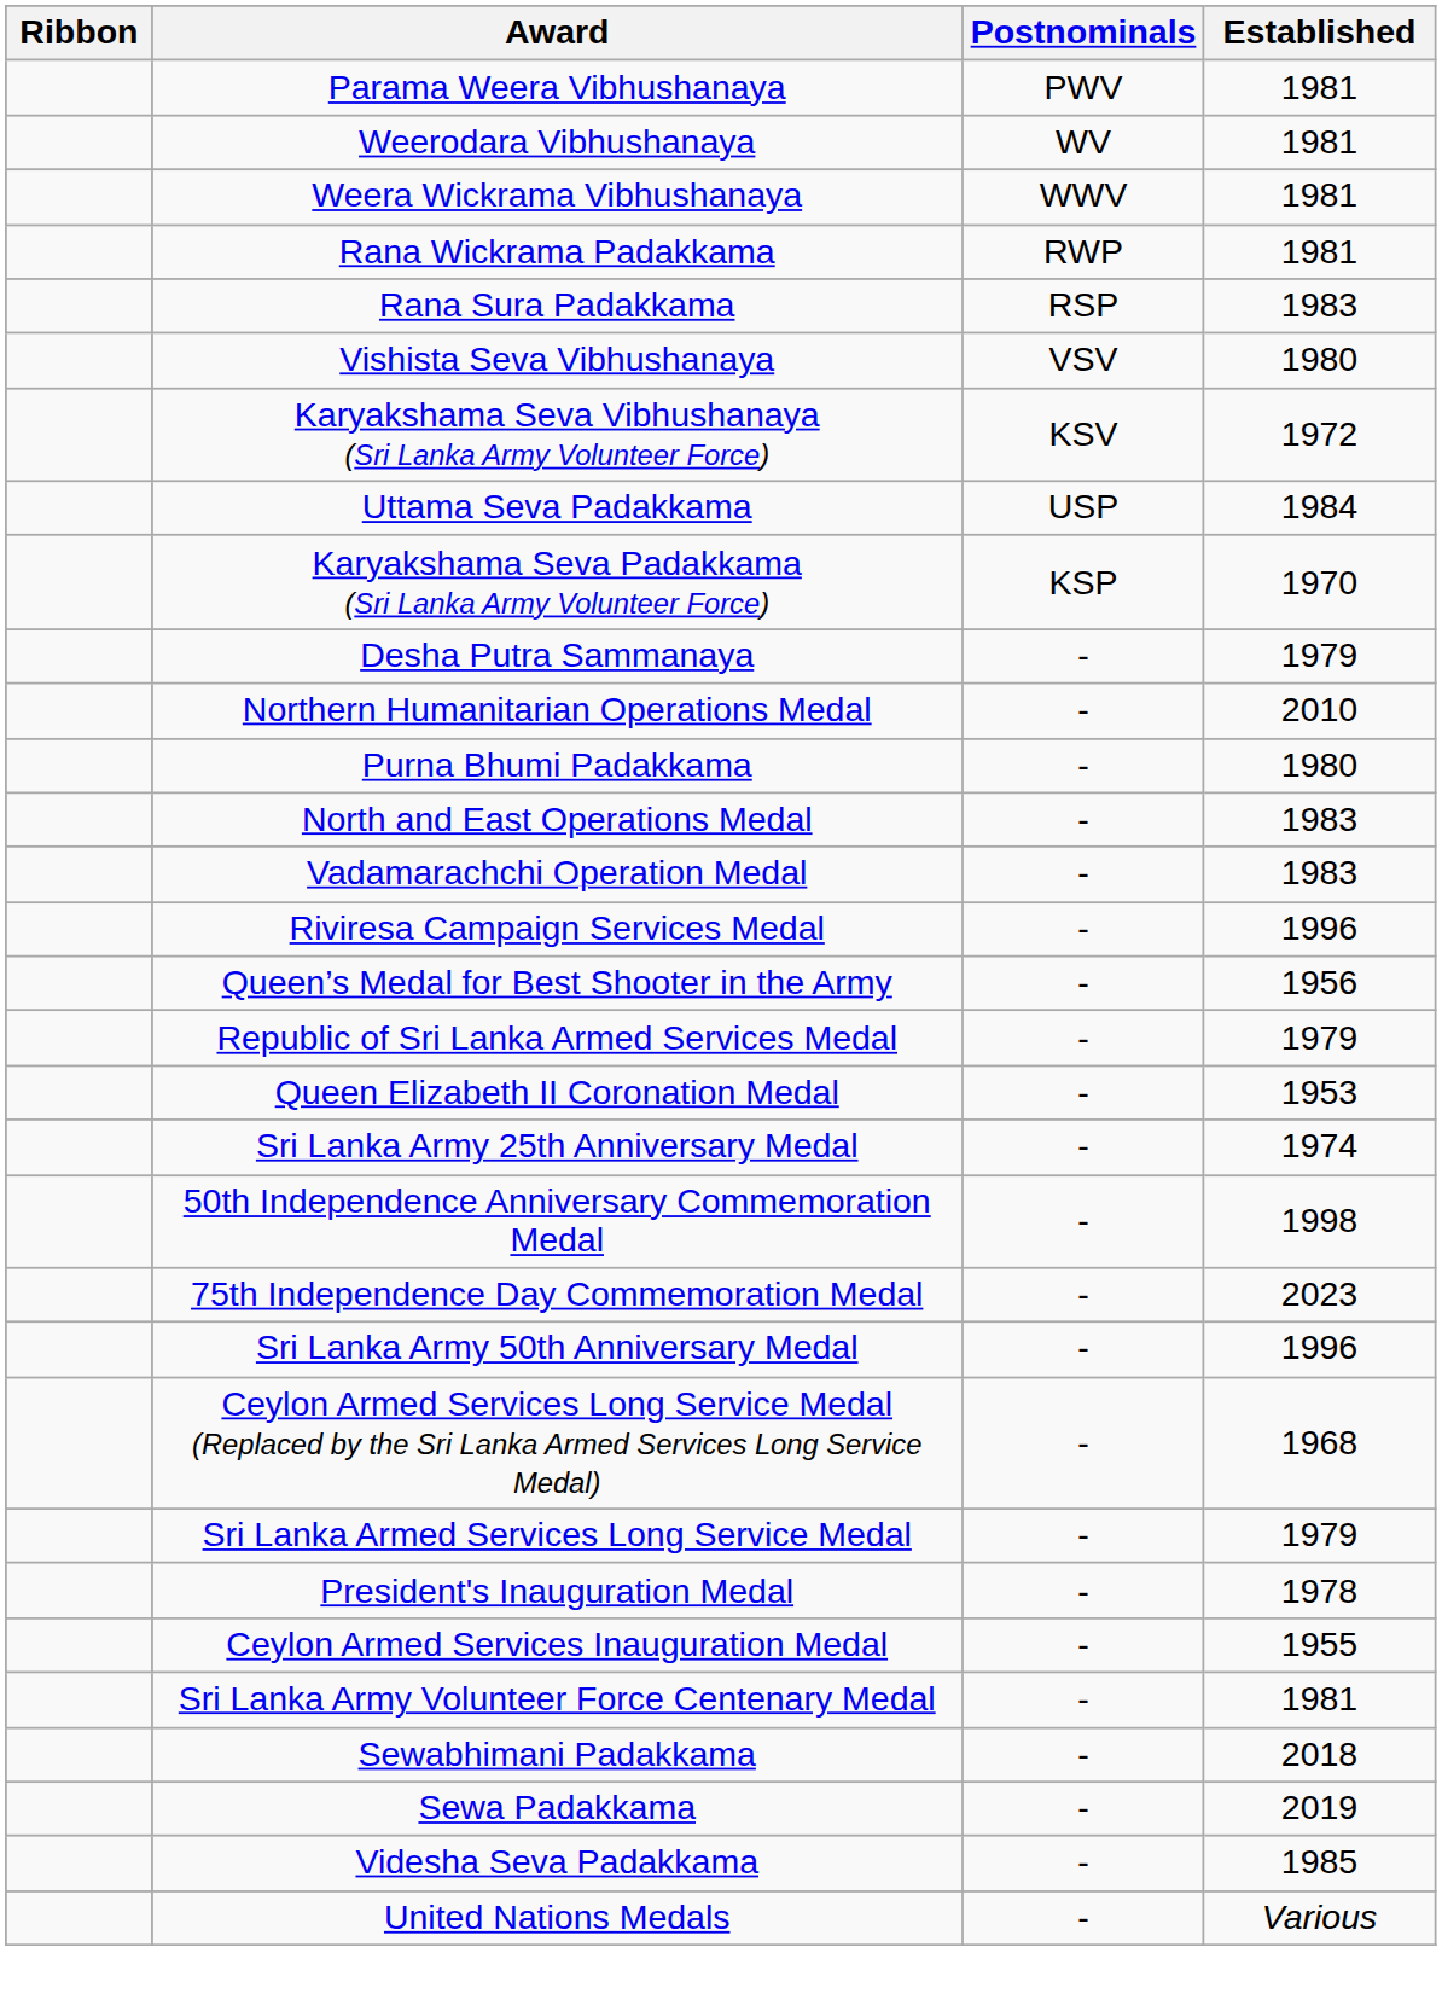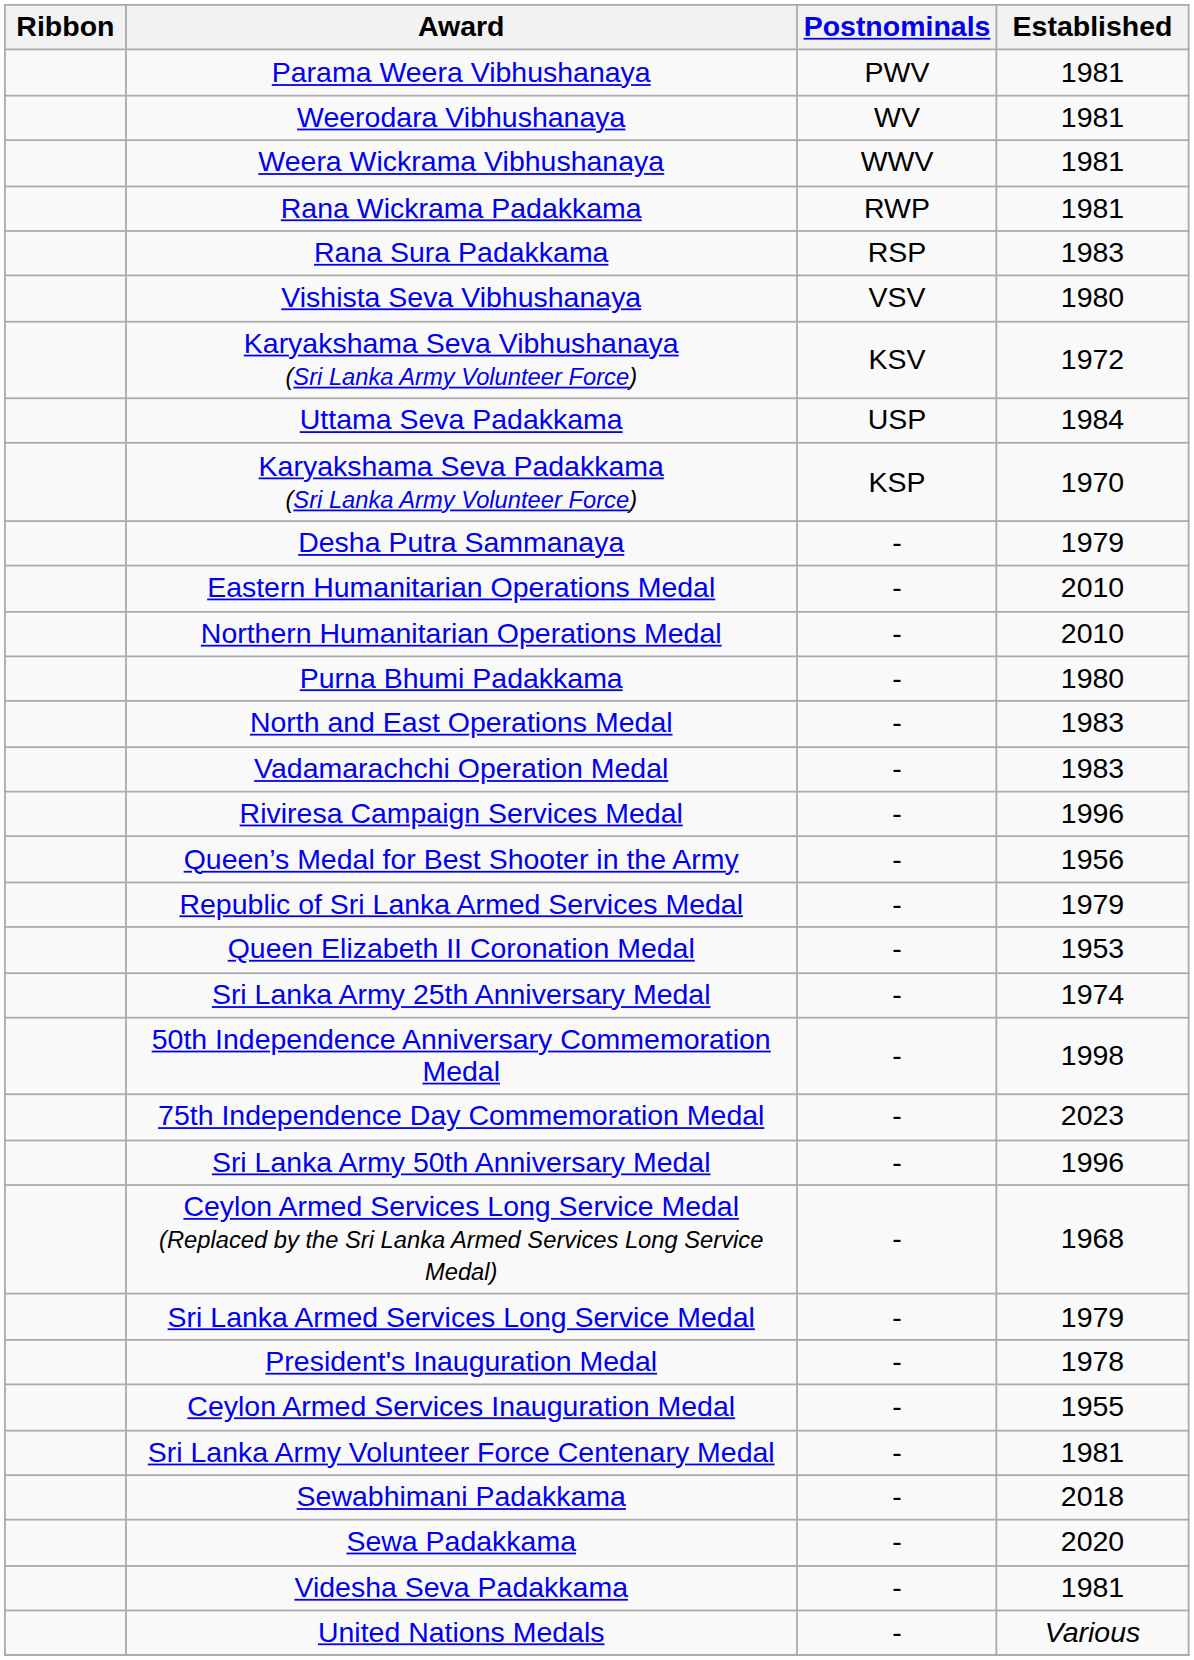+ row: Eastern Humanitarian Operations Medal | - | 2010
Sewa Padakkama | Established: 2019 -> 2020
Videsha Seva Padakkama | Established: 1985 -> 1981
